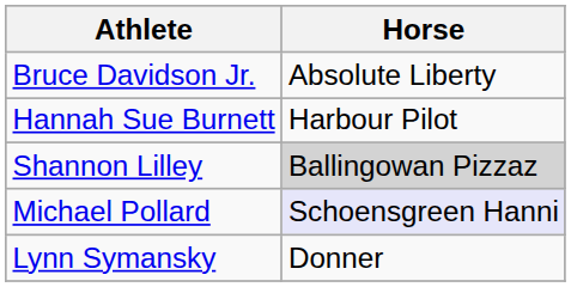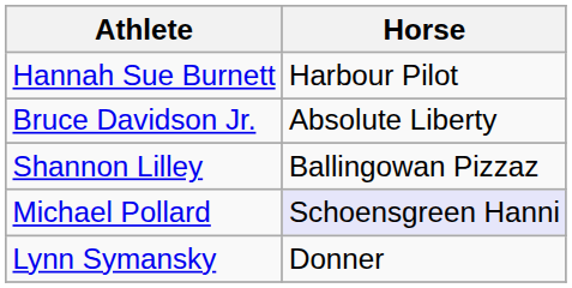rows swapped: Hannah Sue Burnett <-> Bruce Davidson Jr.
Shannon Lilley | Horse: lightgrey background -> no background
